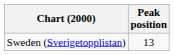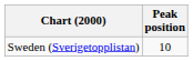Sweden (Sverigetopplistan) | Peak position: 13 -> 10
